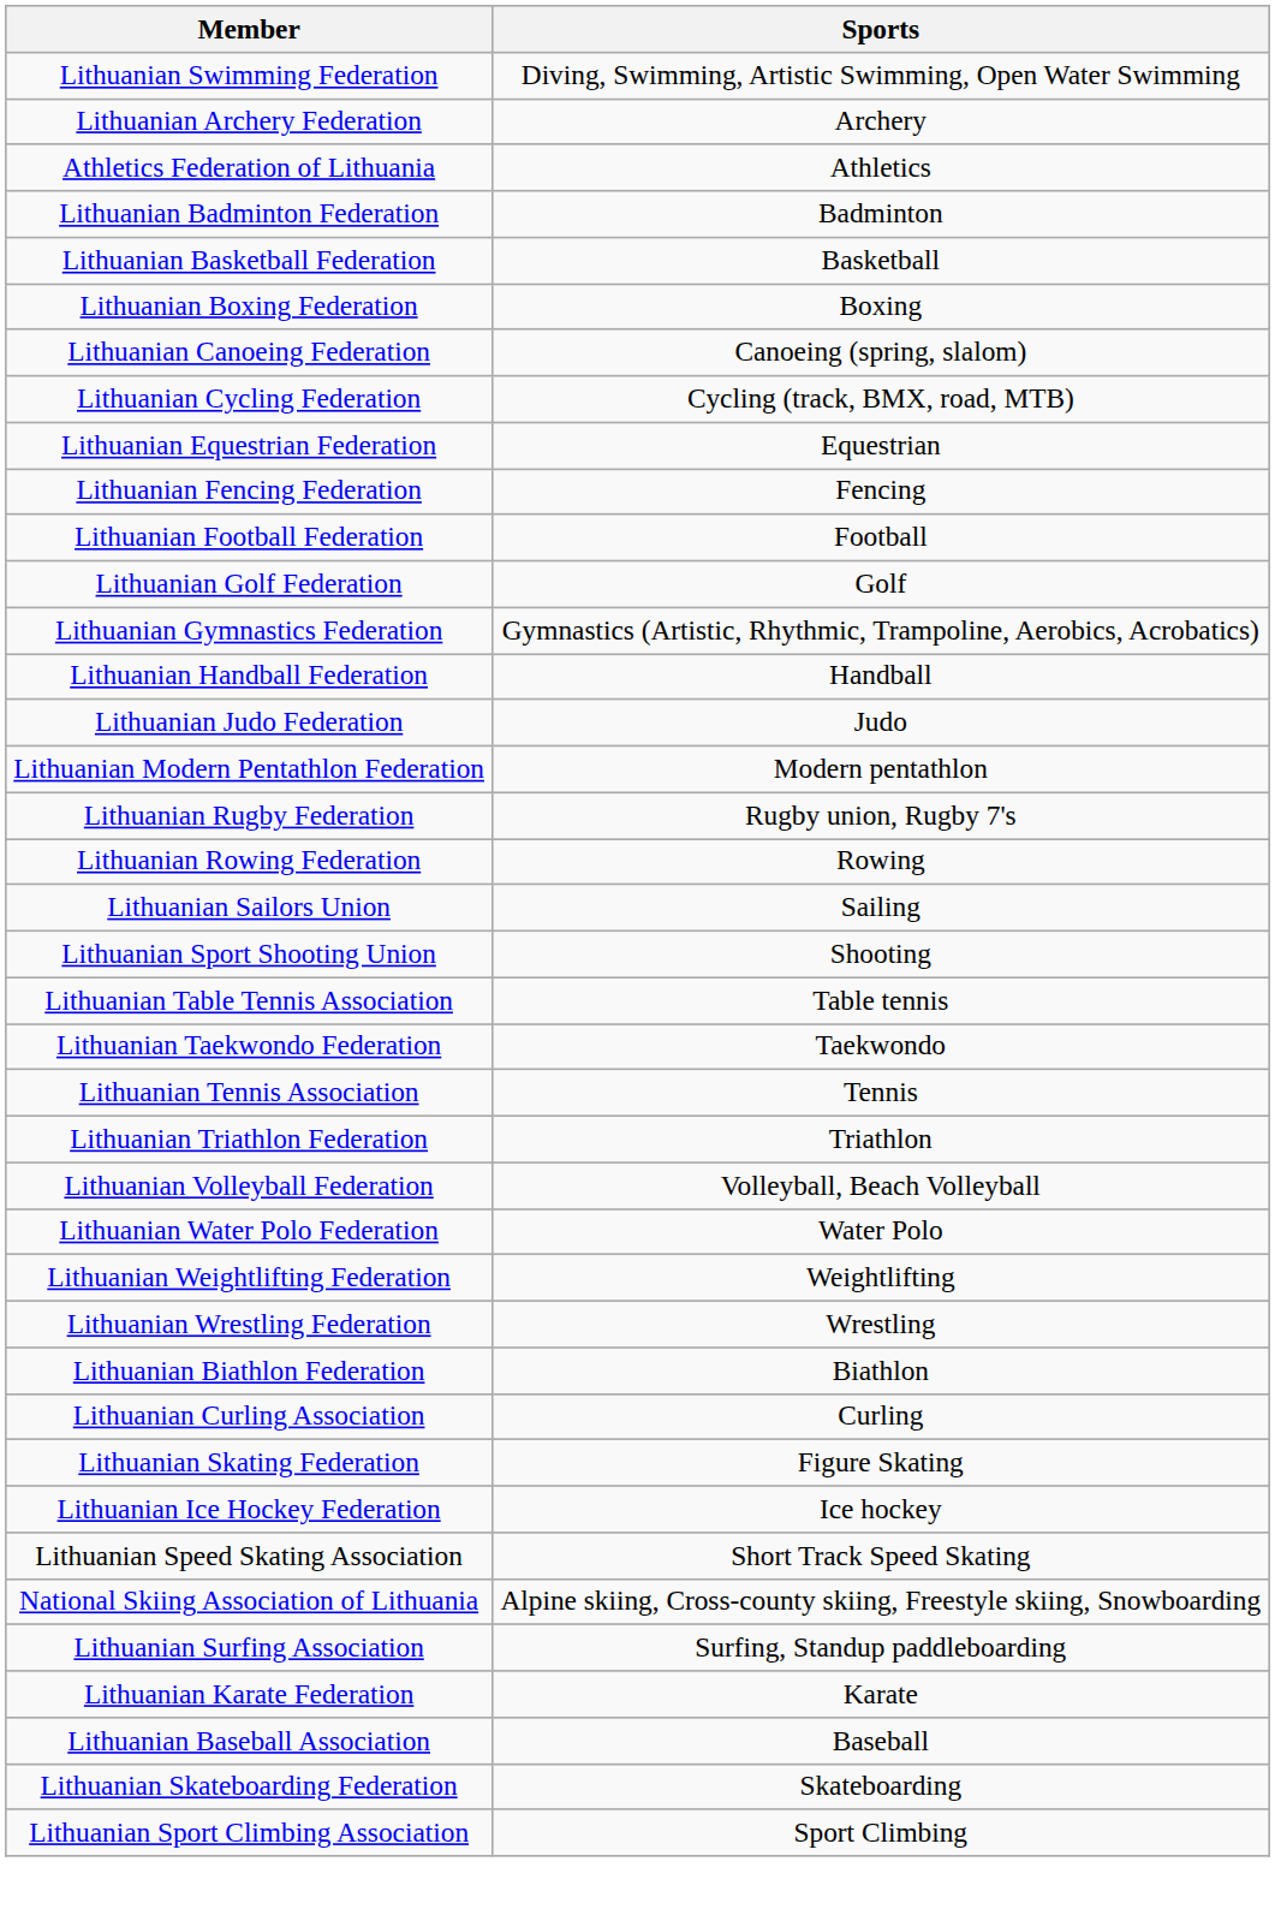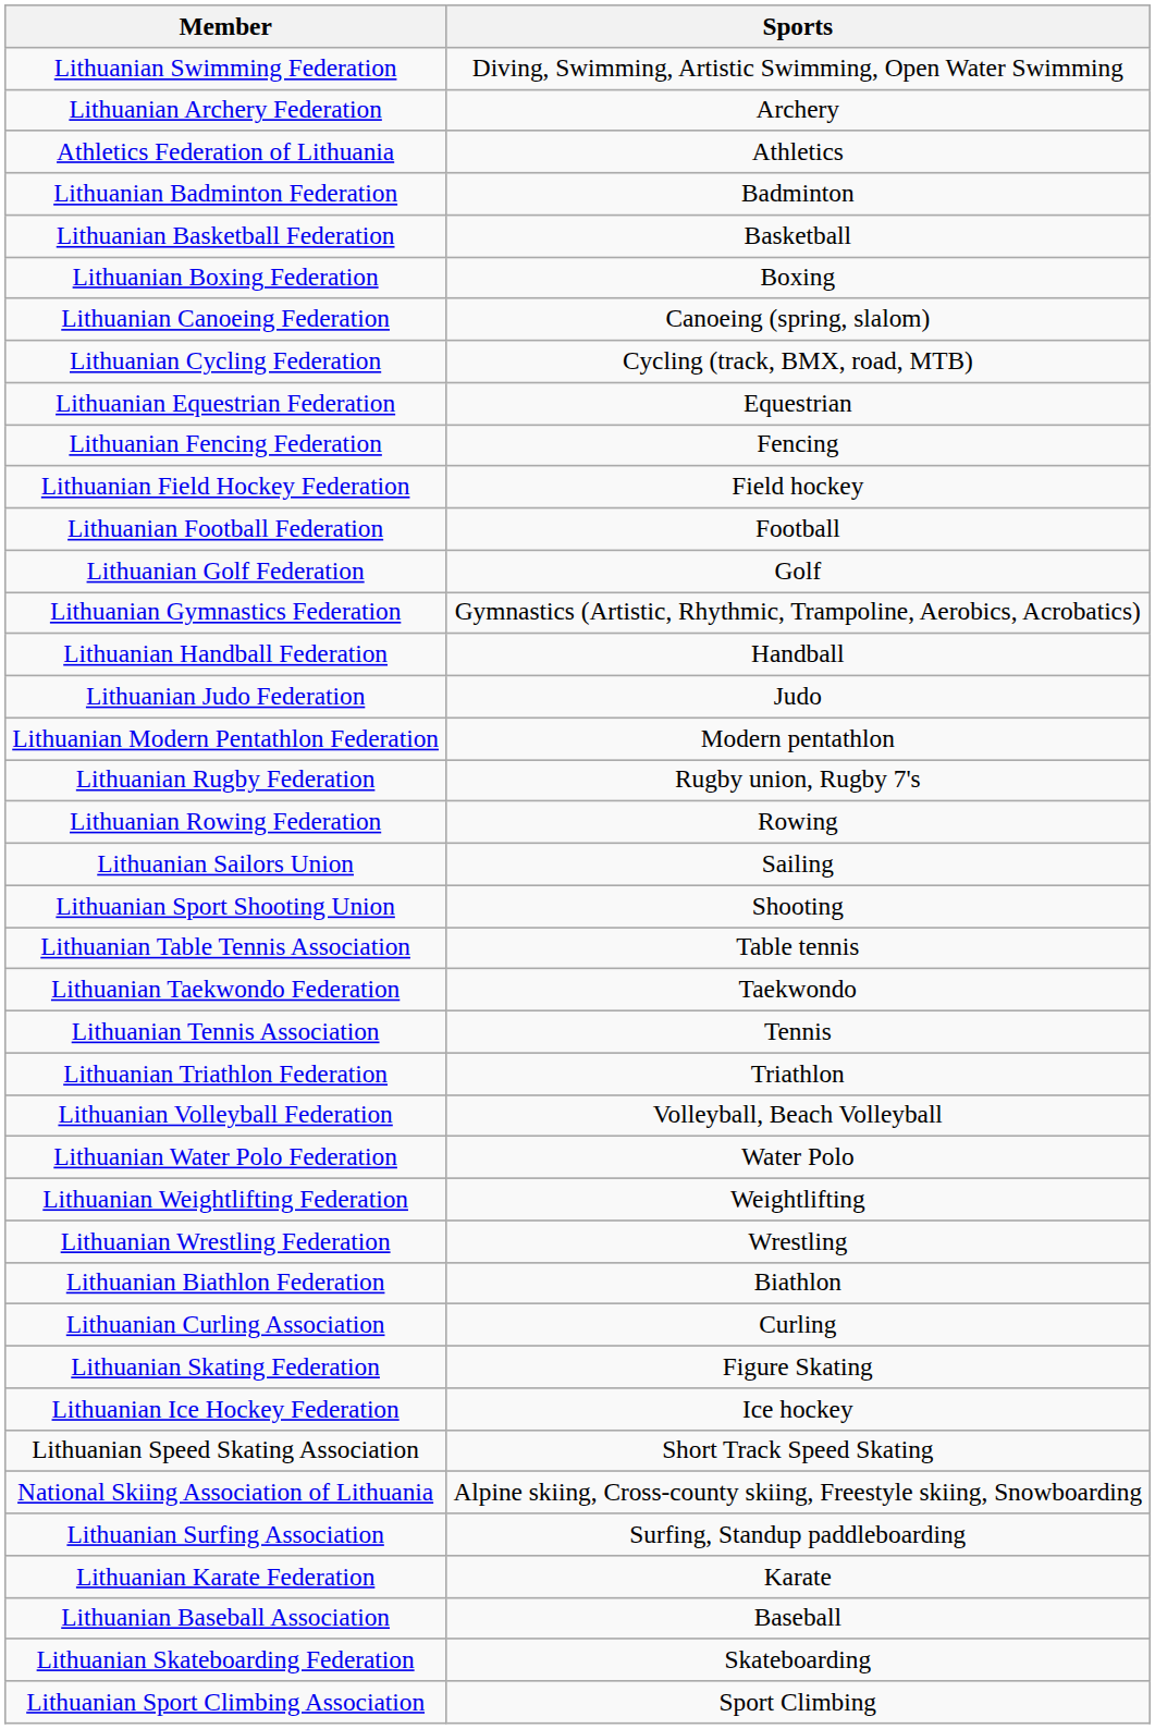+ row: Lithuanian Field Hockey Federation | Field hockey
